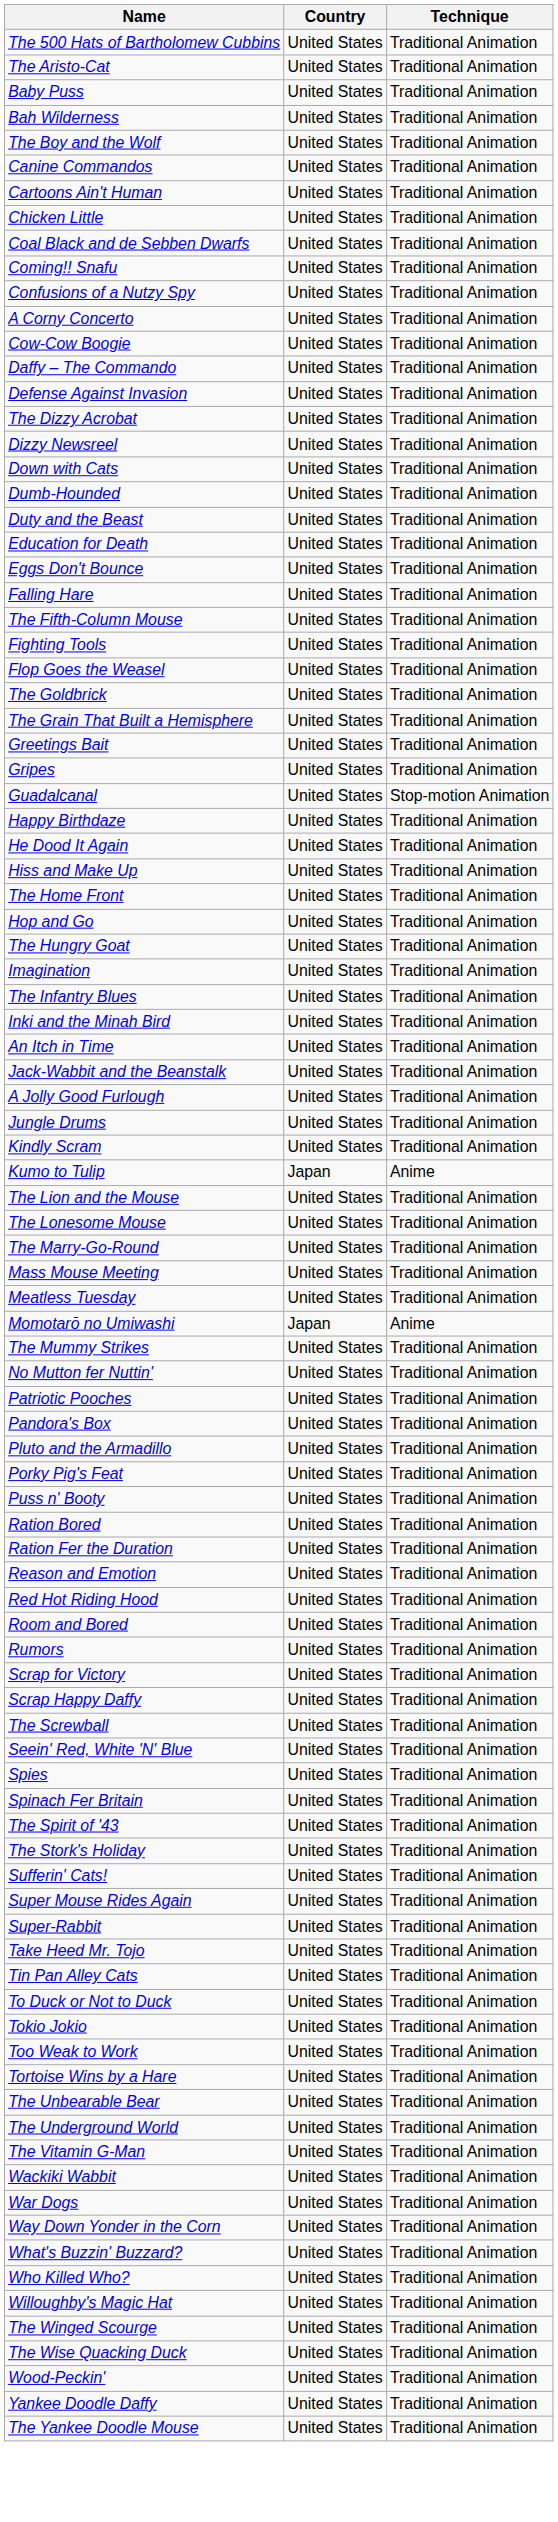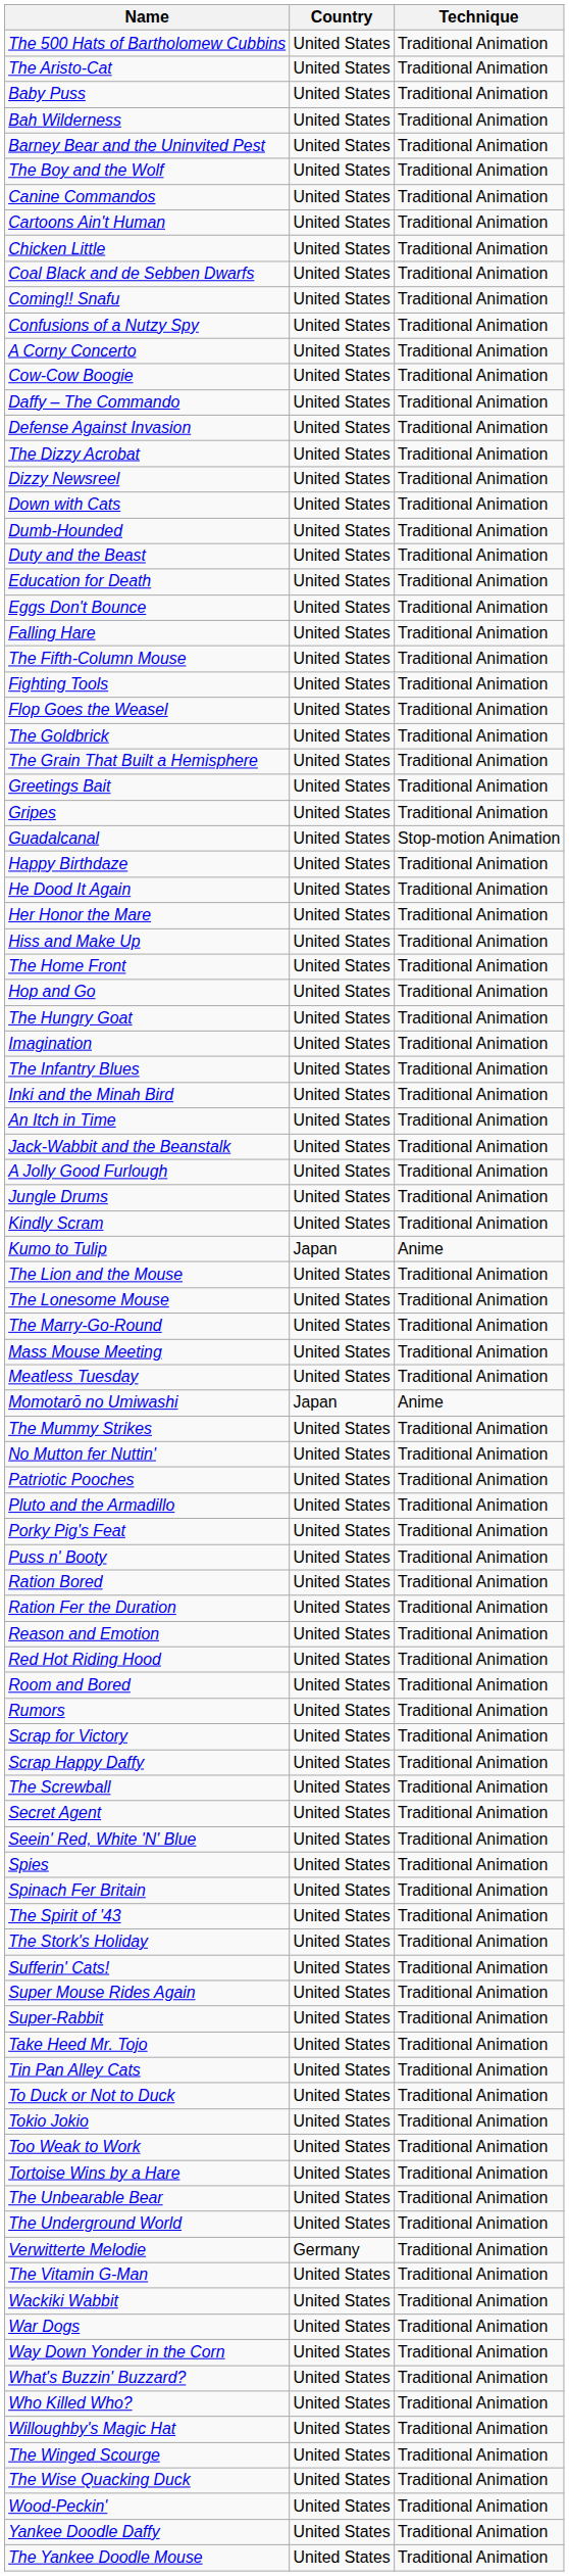+ row: Barney Bear and the Uninvited Pest | United States | Traditional Animation
+ row: Her Honor the Mare | United States | Traditional Animation
- row: Pandora's Box | United States | Traditional Animation
+ row: Secret Agent | United States | Traditional Animation
+ row: Verwitterte Melodie | Germany | Traditional Animation
